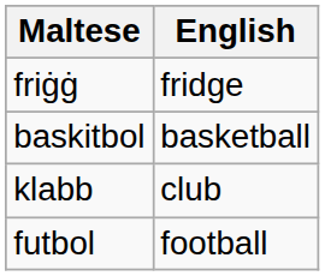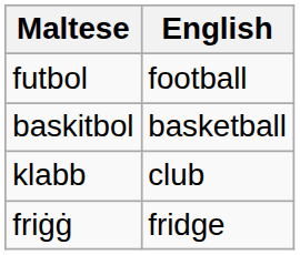rows swapped: futbol <-> friġġ
